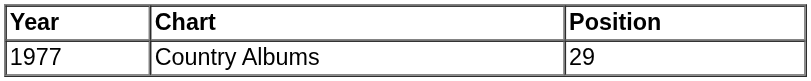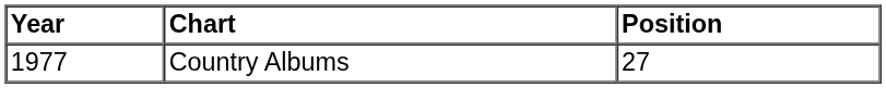Country Albums | Position: 29 -> 27
